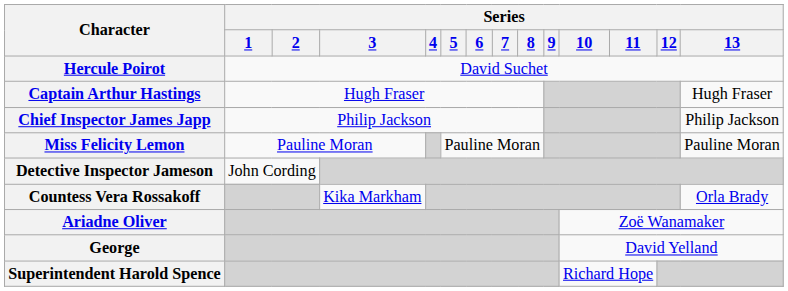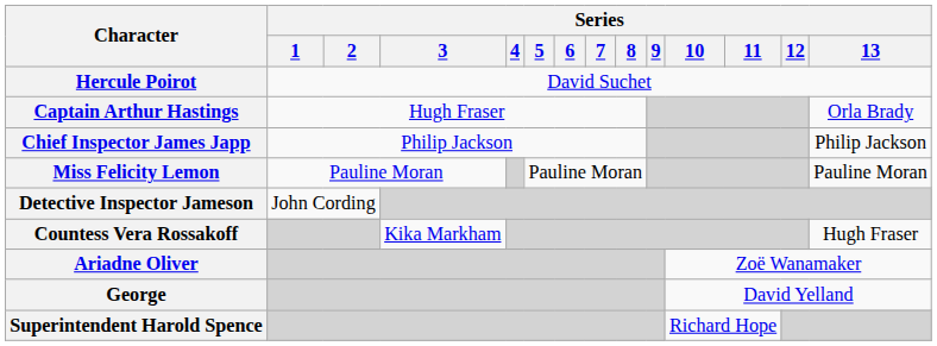Captain Arthur Hastings | Series / 13: Hugh Fraser -> Orla Brady
Countess Vera Rossakoff | Series / 13: Orla Brady -> Hugh Fraser
